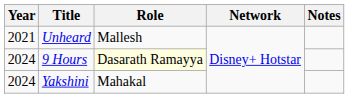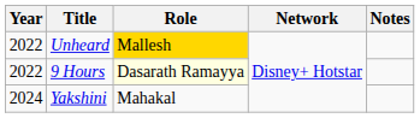Unheard | Year: 2021 -> 2022
Unheard | Role: no background -> gold background
9 Hours | Year: 2024 -> 2022
